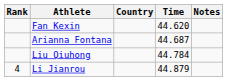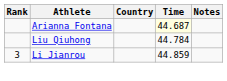- row: Fan Kexin | 44.620
Arianna Fontana | Time: no background -> lightyellow background
Li Jianrou | Rank: 4 -> 3
Li Jianrou | Time: 44.879 -> 44.859
